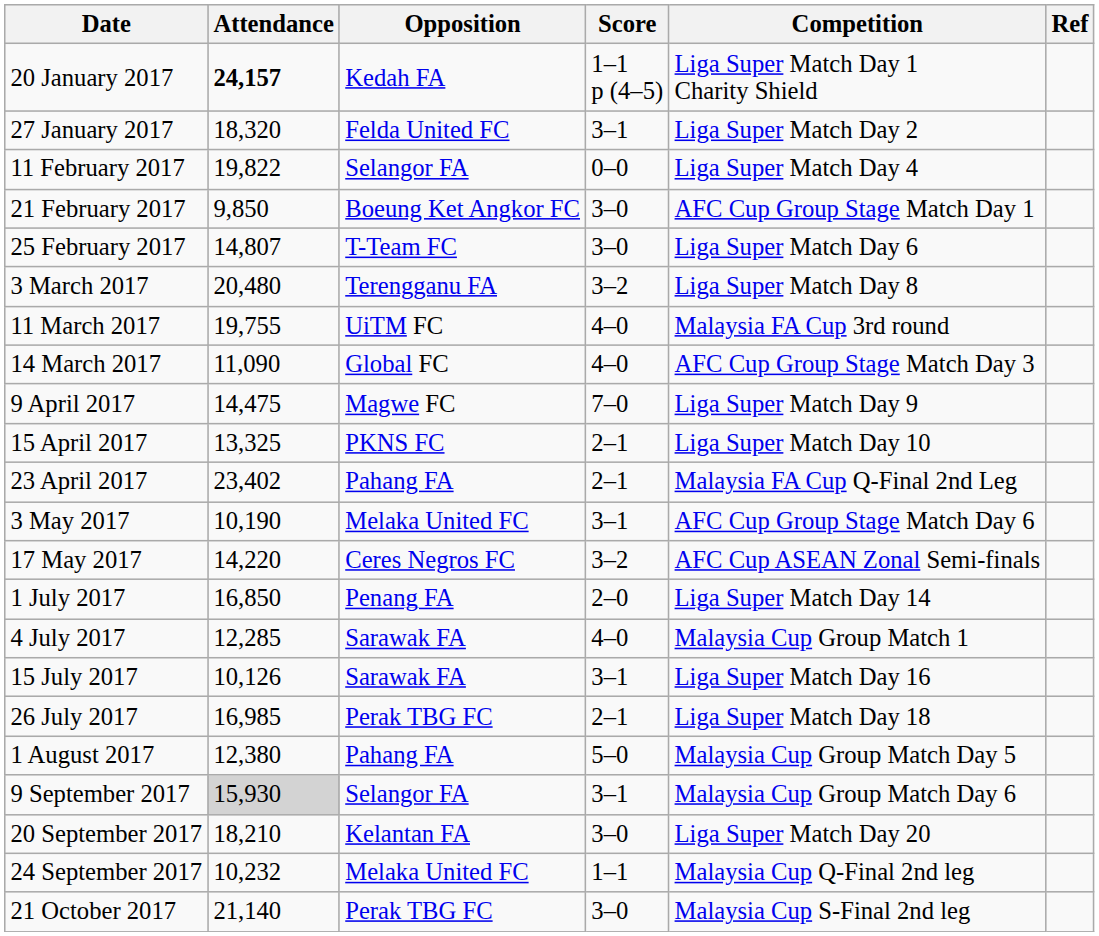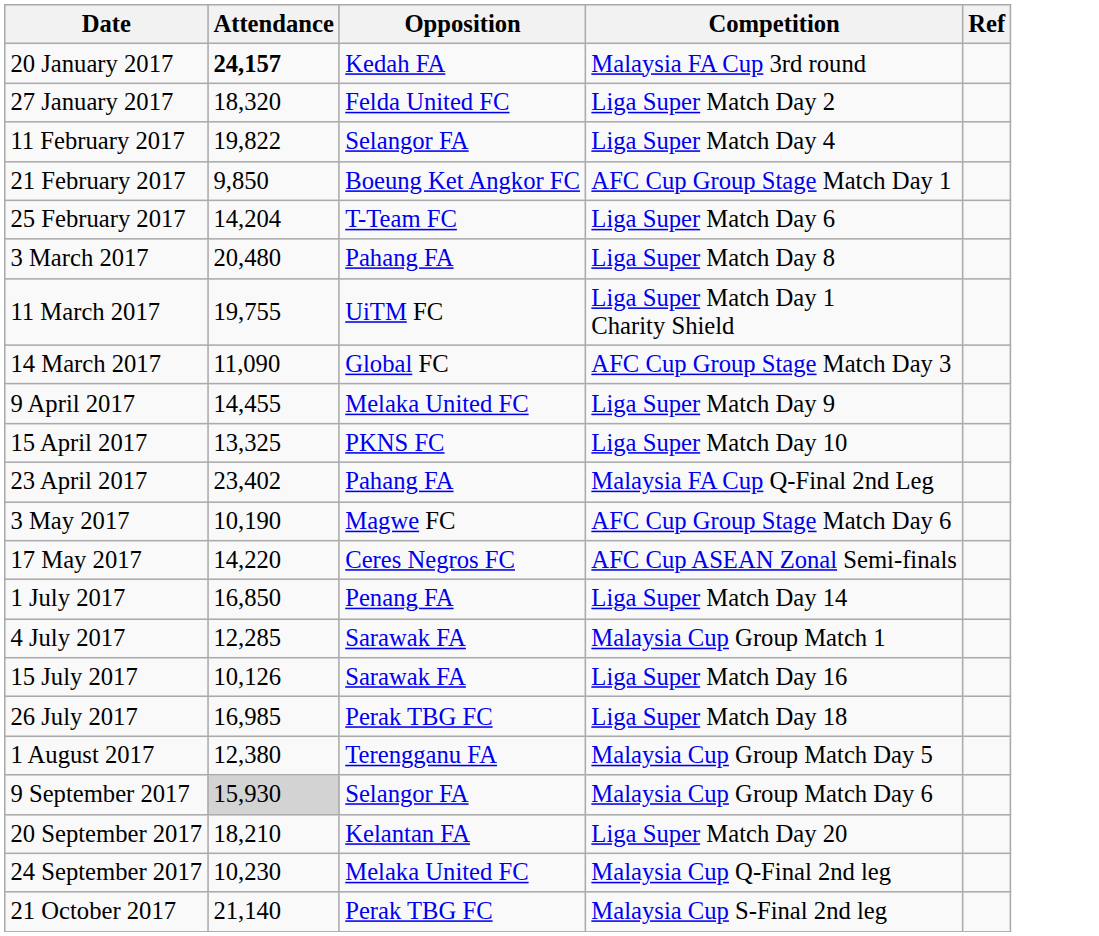- column: Score | 1–1 p (4–5) | 3–1 | 0–0 | 3–0 | 3–0 | 3–2 | 4–0 | 4–0 | 7–0 | 2–1 | 2–1 | 3–1 | 3–2 | 2–0 | 4–0 | 3–1 | 2–1 | 5–0 | 3–1 | 3–0 | 1–1 | 3–0
20 January 2017 | Competition: Liga Super Match Day 1 Charity Shield -> Malaysia FA Cup 3rd round
25 February 2017 | Attendance: 14,807 -> 14,204
3 March 2017 | Opposition: Terengganu FA -> Pahang FA
11 March 2017 | Competition: Malaysia FA Cup 3rd round -> Liga Super Match Day 1 Charity Shield
9 April 2017 | Attendance: 14,475 -> 14,455
9 April 2017 | Opposition: Magwe FC -> Melaka United FC
3 May 2017 | Opposition: Melaka United FC -> Magwe FC
1 August 2017 | Opposition: Pahang FA -> Terengganu FA
24 September 2017 | Attendance: 10,232 -> 10,230
